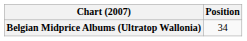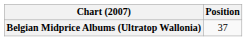Belgian Midprice Albums (Ultratop Wallonia) | Position: 34 -> 37
